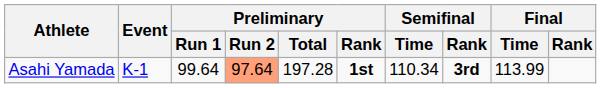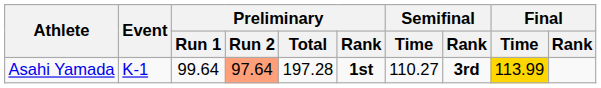Asahi Yamada | Semifinal / Time: 110.34 -> 110.27
Asahi Yamada | Final / Time: no background -> gold background
